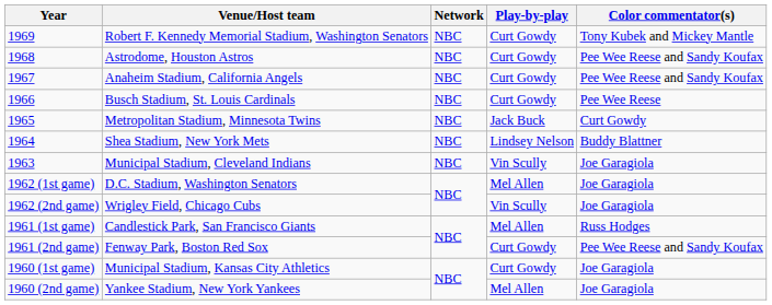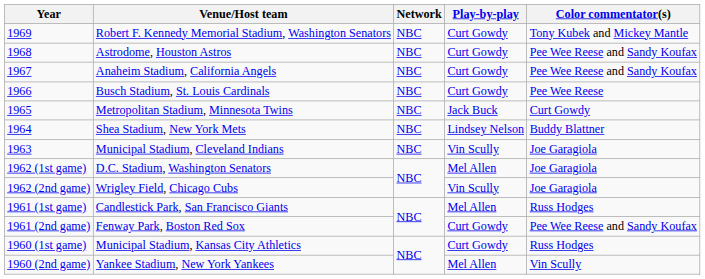Municipal Stadium, Kansas City Athletics | Color commentator(s): Joe Garagiola -> Russ Hodges
Yankee Stadium, New York Yankees | Color commentator(s): Joe Garagiola -> Vin Scully
